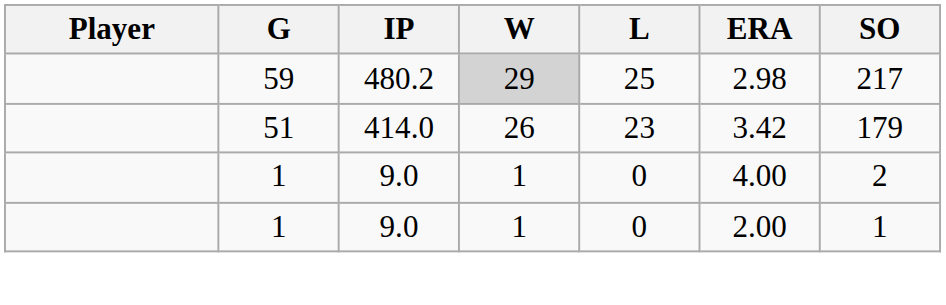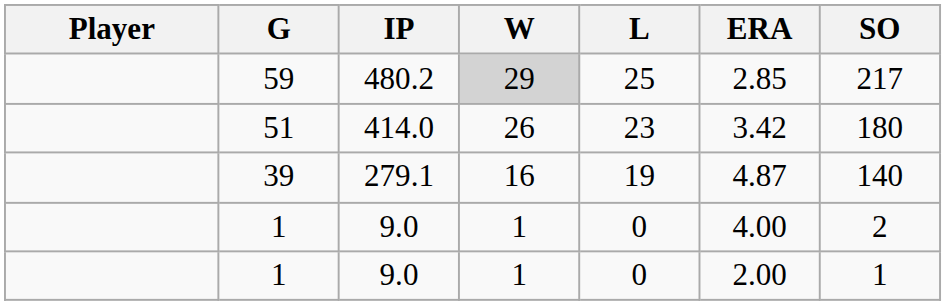59 | ERA: 2.98 -> 2.85
51 | SO: 179 -> 180
+ row: 39 | 279.1 | 16 | 19 | 4.87 | 140
